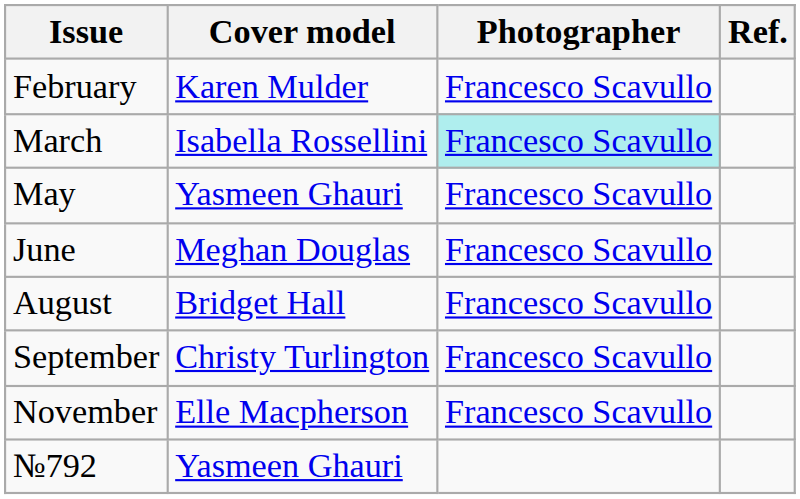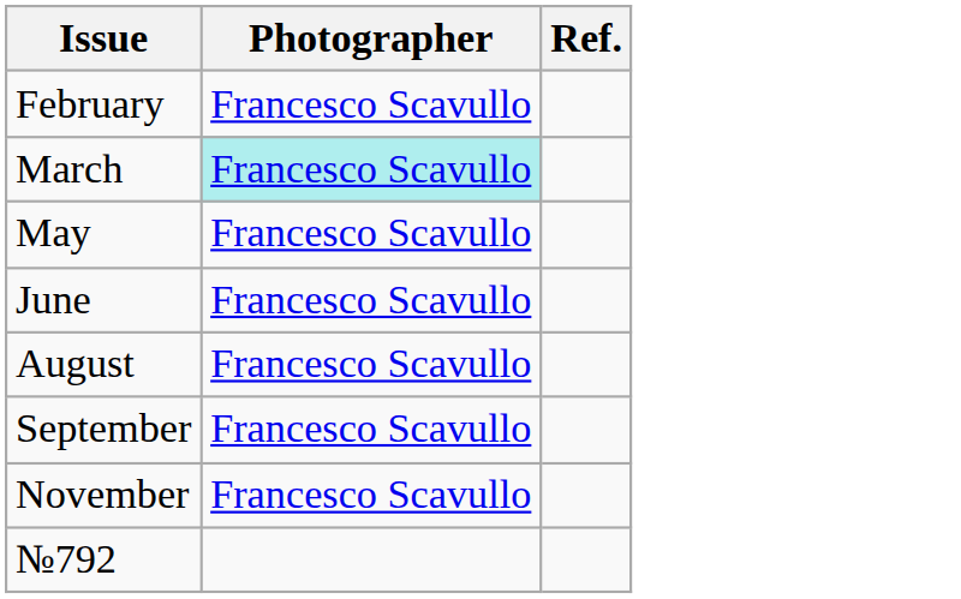- column: Cover model | Karen Mulder | Isabella Rossellini | Yasmeen Ghauri | Meghan Douglas | Bridget Hall | Christy Turlington | Elle Macpherson | Yasmeen Ghauri
